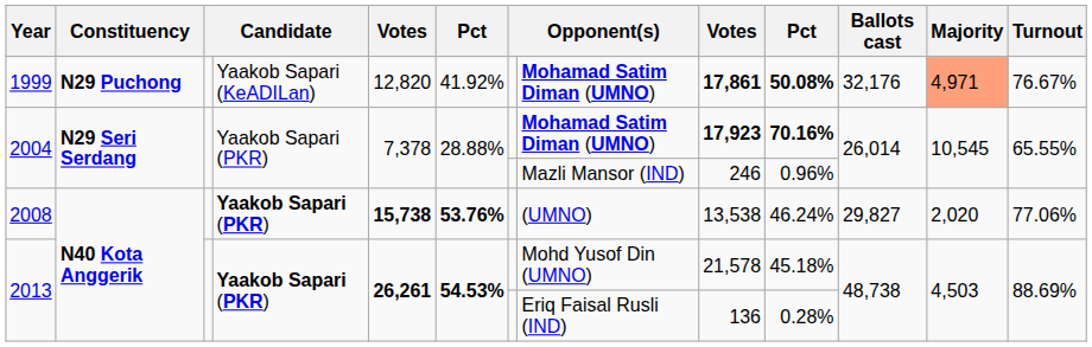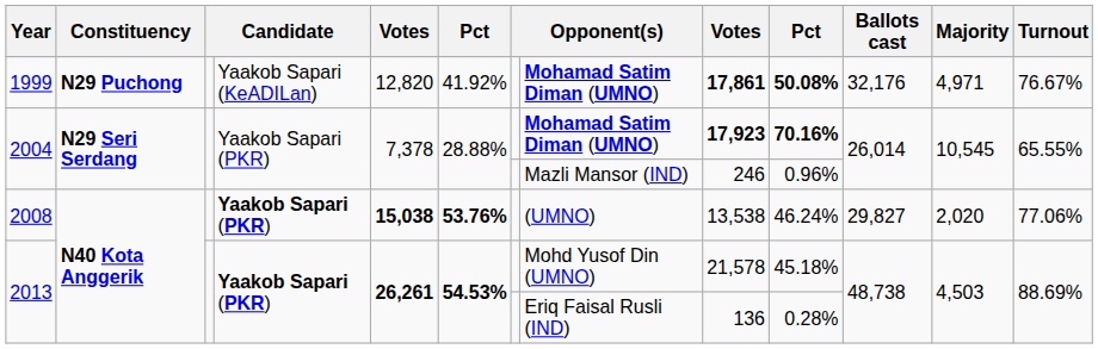1999 | Majority: lightsalmon background -> no background
2008 | column 5: 15,738 -> 15,038
